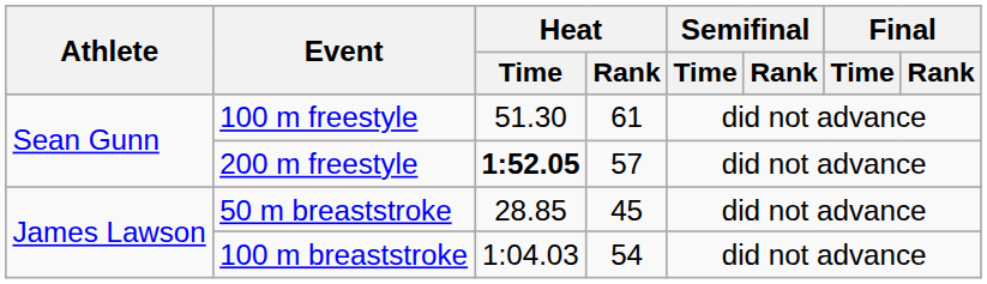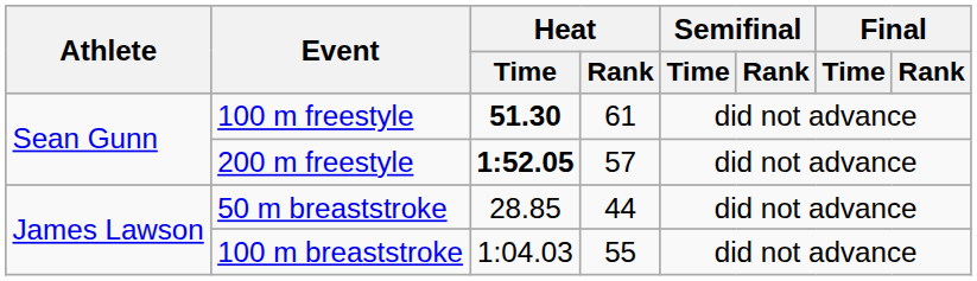100 m freestyle | Heat / Time: normal -> bold
50 m breaststroke | Heat / Rank: 45 -> 44
100 m breaststroke | Heat / Rank: 54 -> 55
